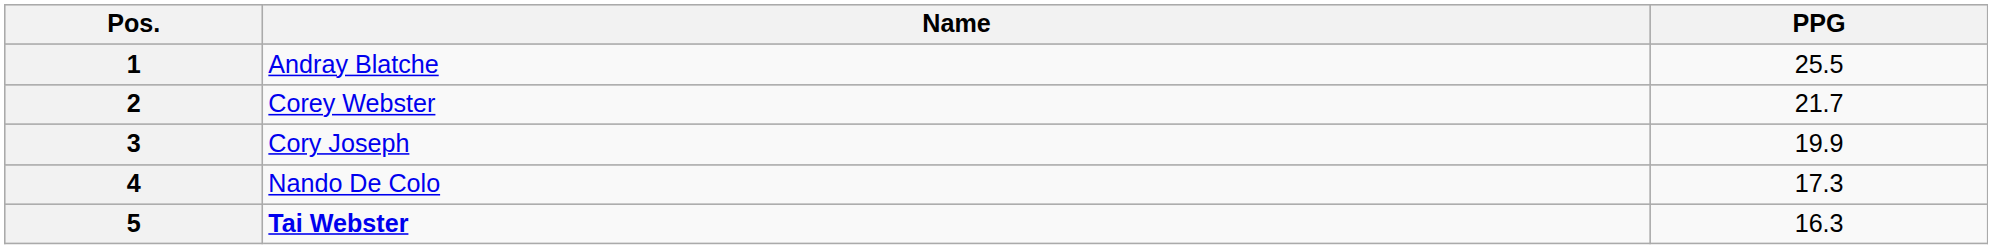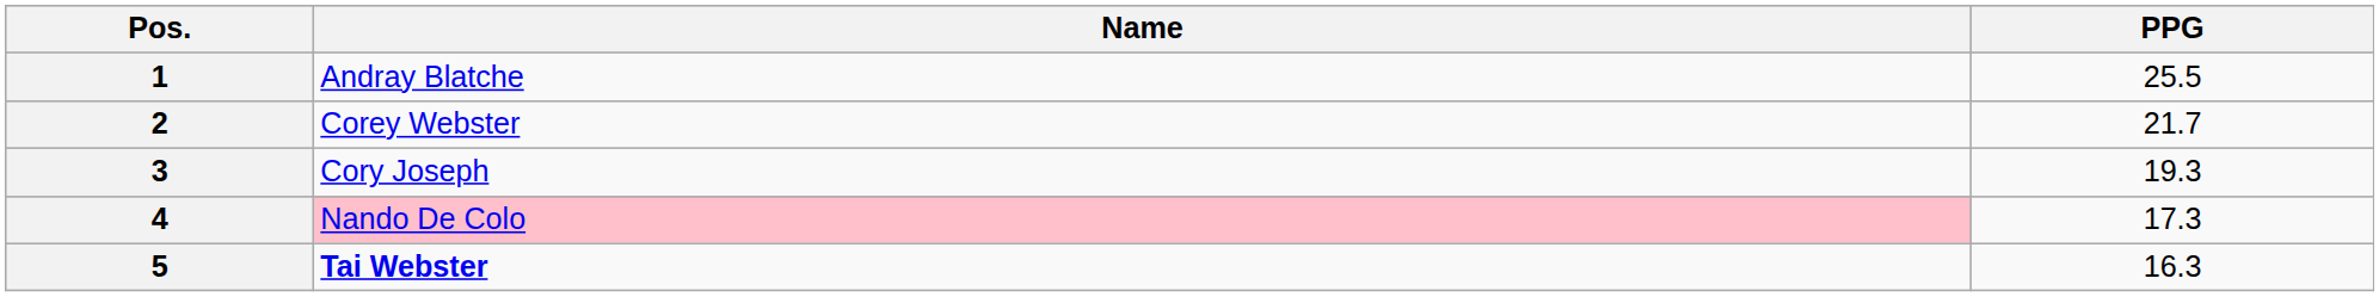3 | PPG: 19.9 -> 19.3
4 | Name: no background -> pink background
